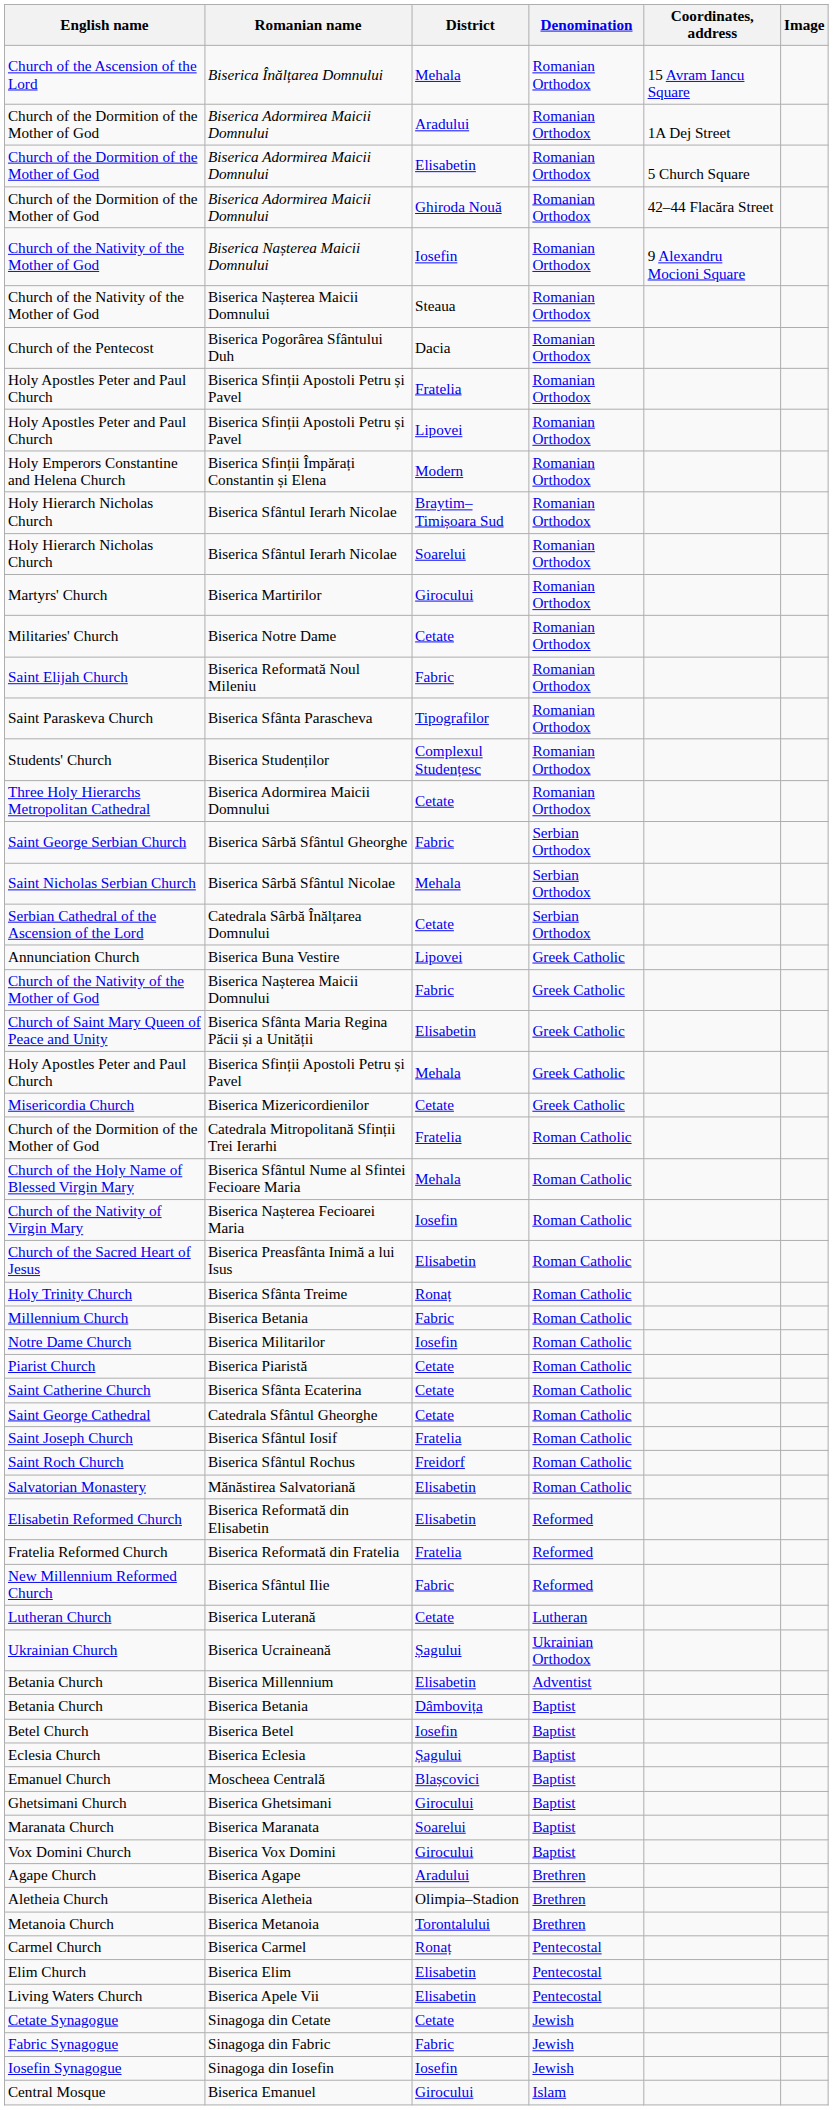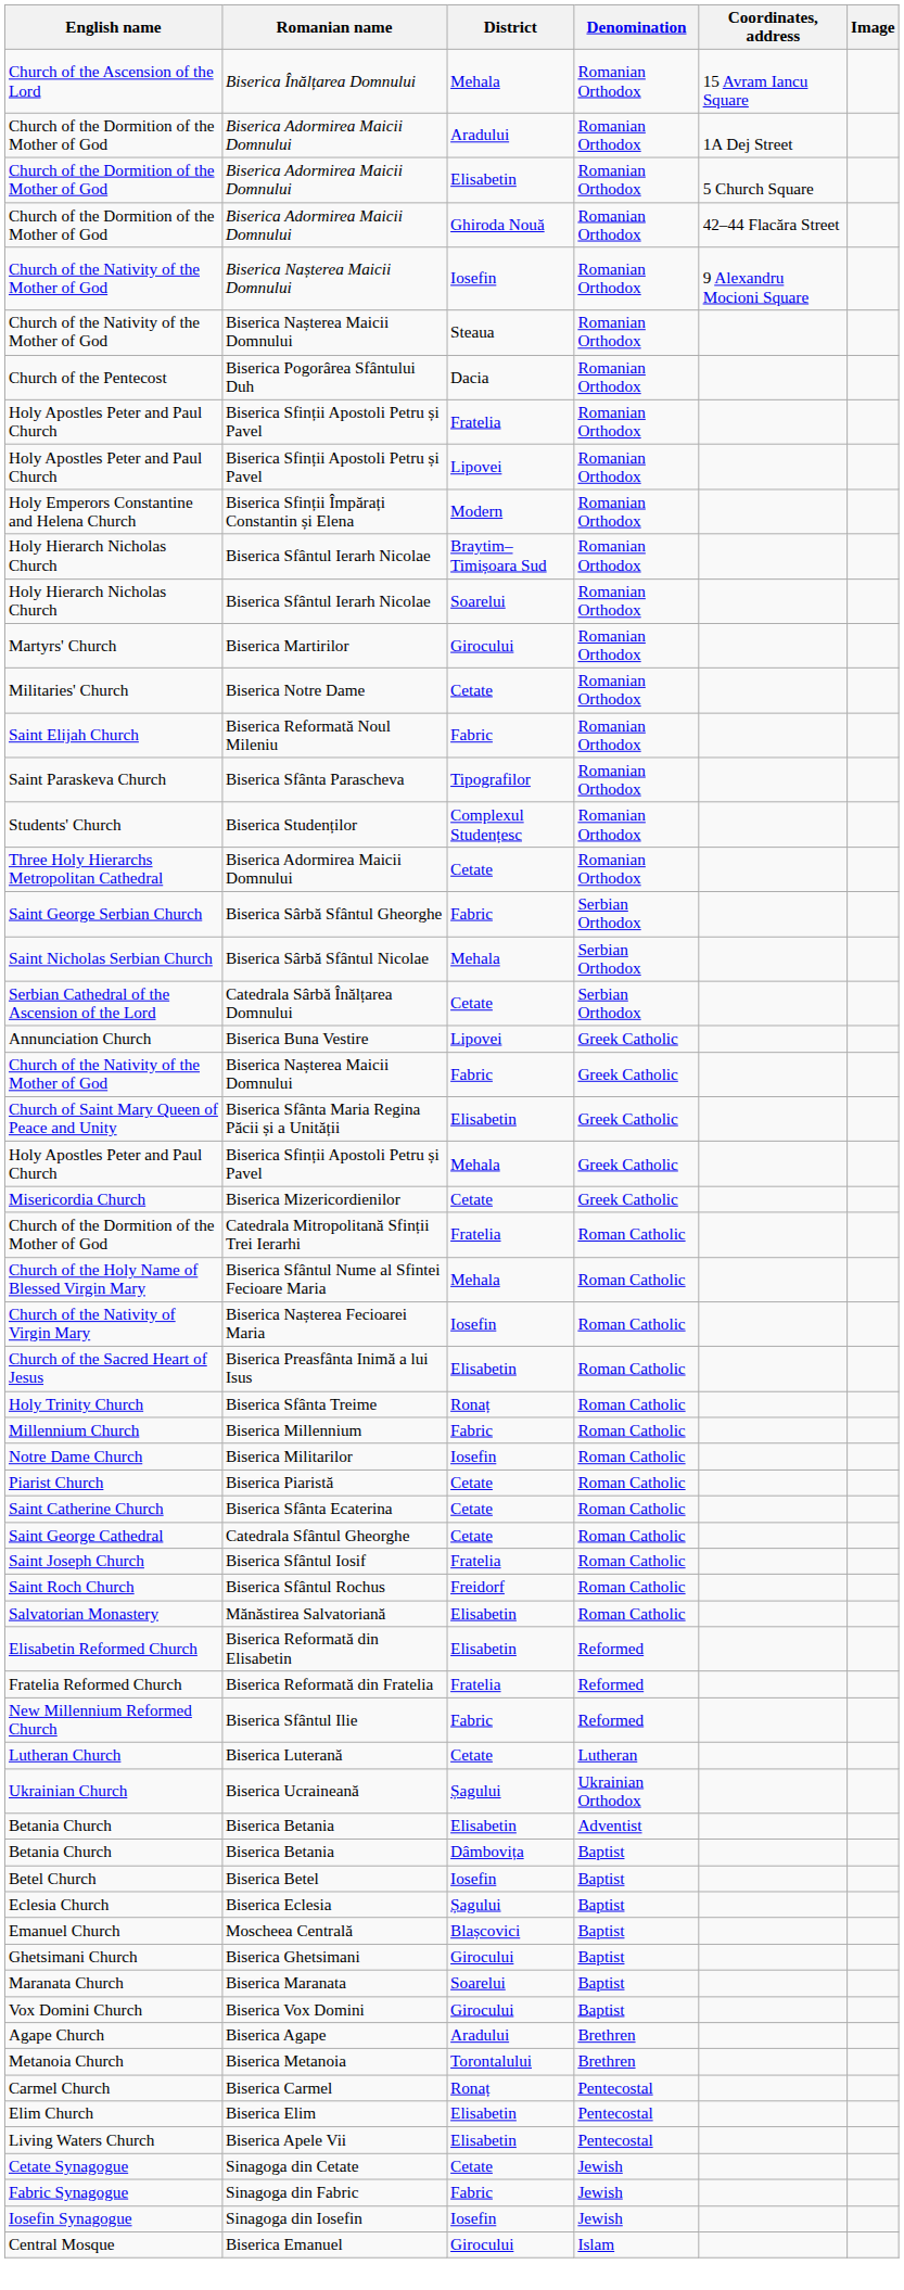Millennium Church | Romanian name: Biserica Betania -> Biserica Millennium
Betania Church / Elisabetin | Romanian name: Biserica Millennium -> Biserica Betania
- row: Aletheia Church | Biserica Aletheia | Olimpia–Stadion | Brethren
